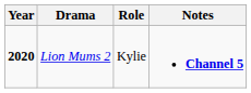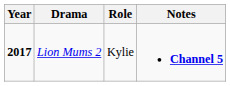Lion Mums 2 | Year: 2020 -> 2017
